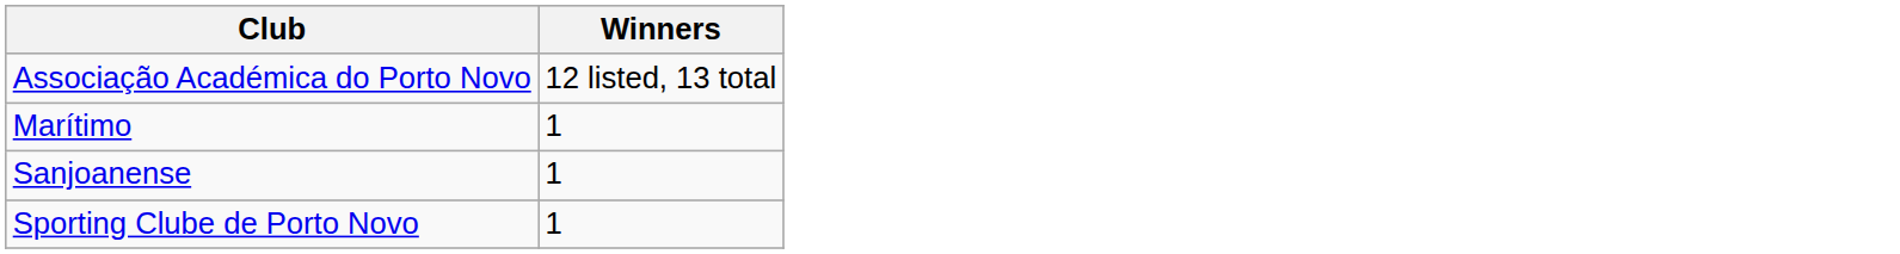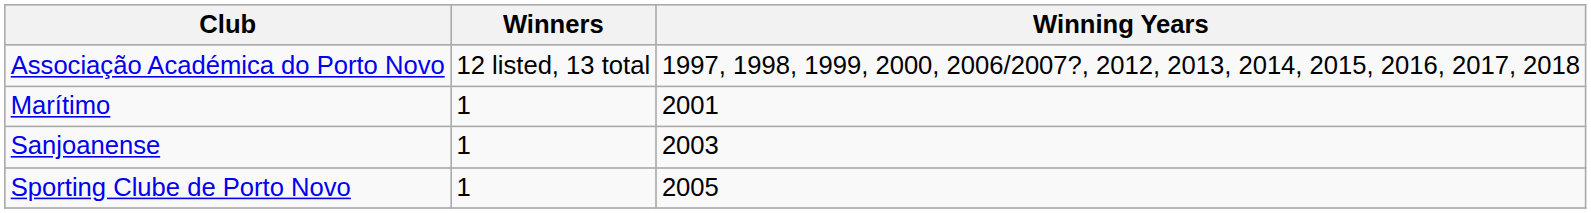+ column: Winning Years | 1997, 1998, 1999, 2000, 2006/2007?, 2012, 2013, 2014, 2015, 2016, 2017, 2018 | 2001 | 2003 | 2005
